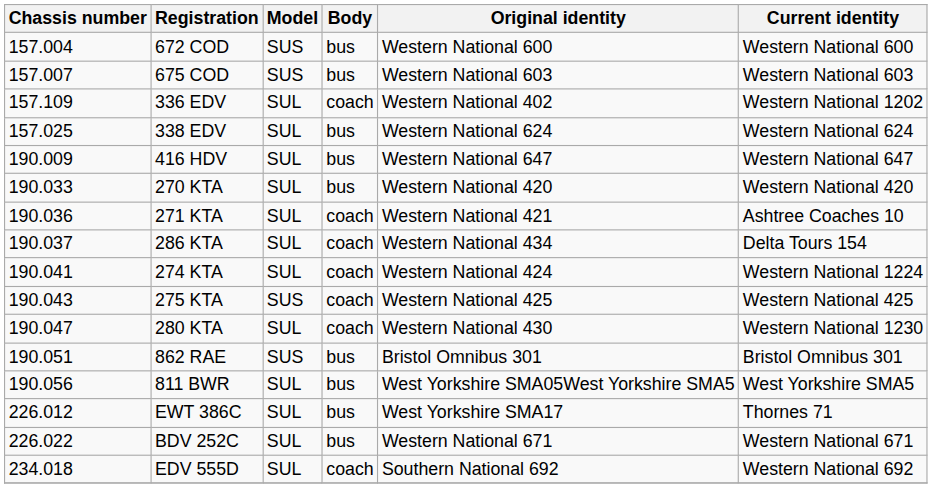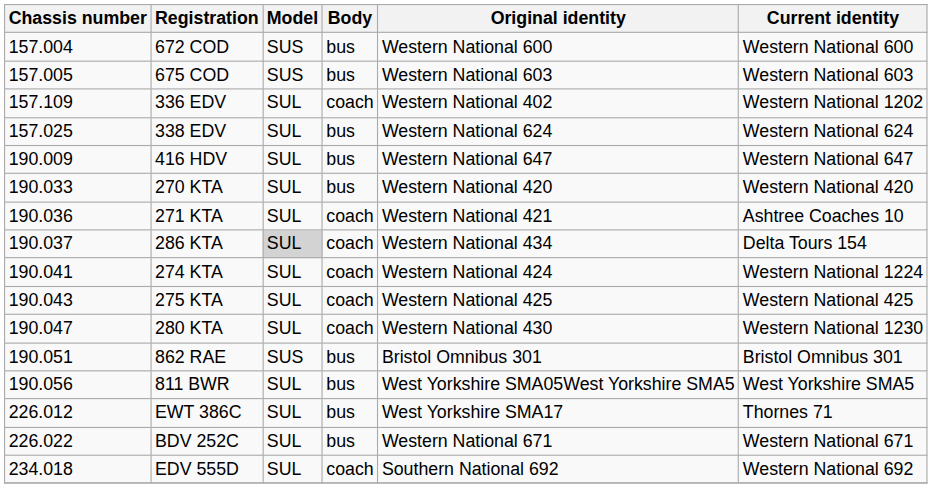675 COD | Chassis number: 157.007 -> 157.005
286 KTA | Model: no background -> lightgrey background
275 KTA | Model: SUS -> SUL
